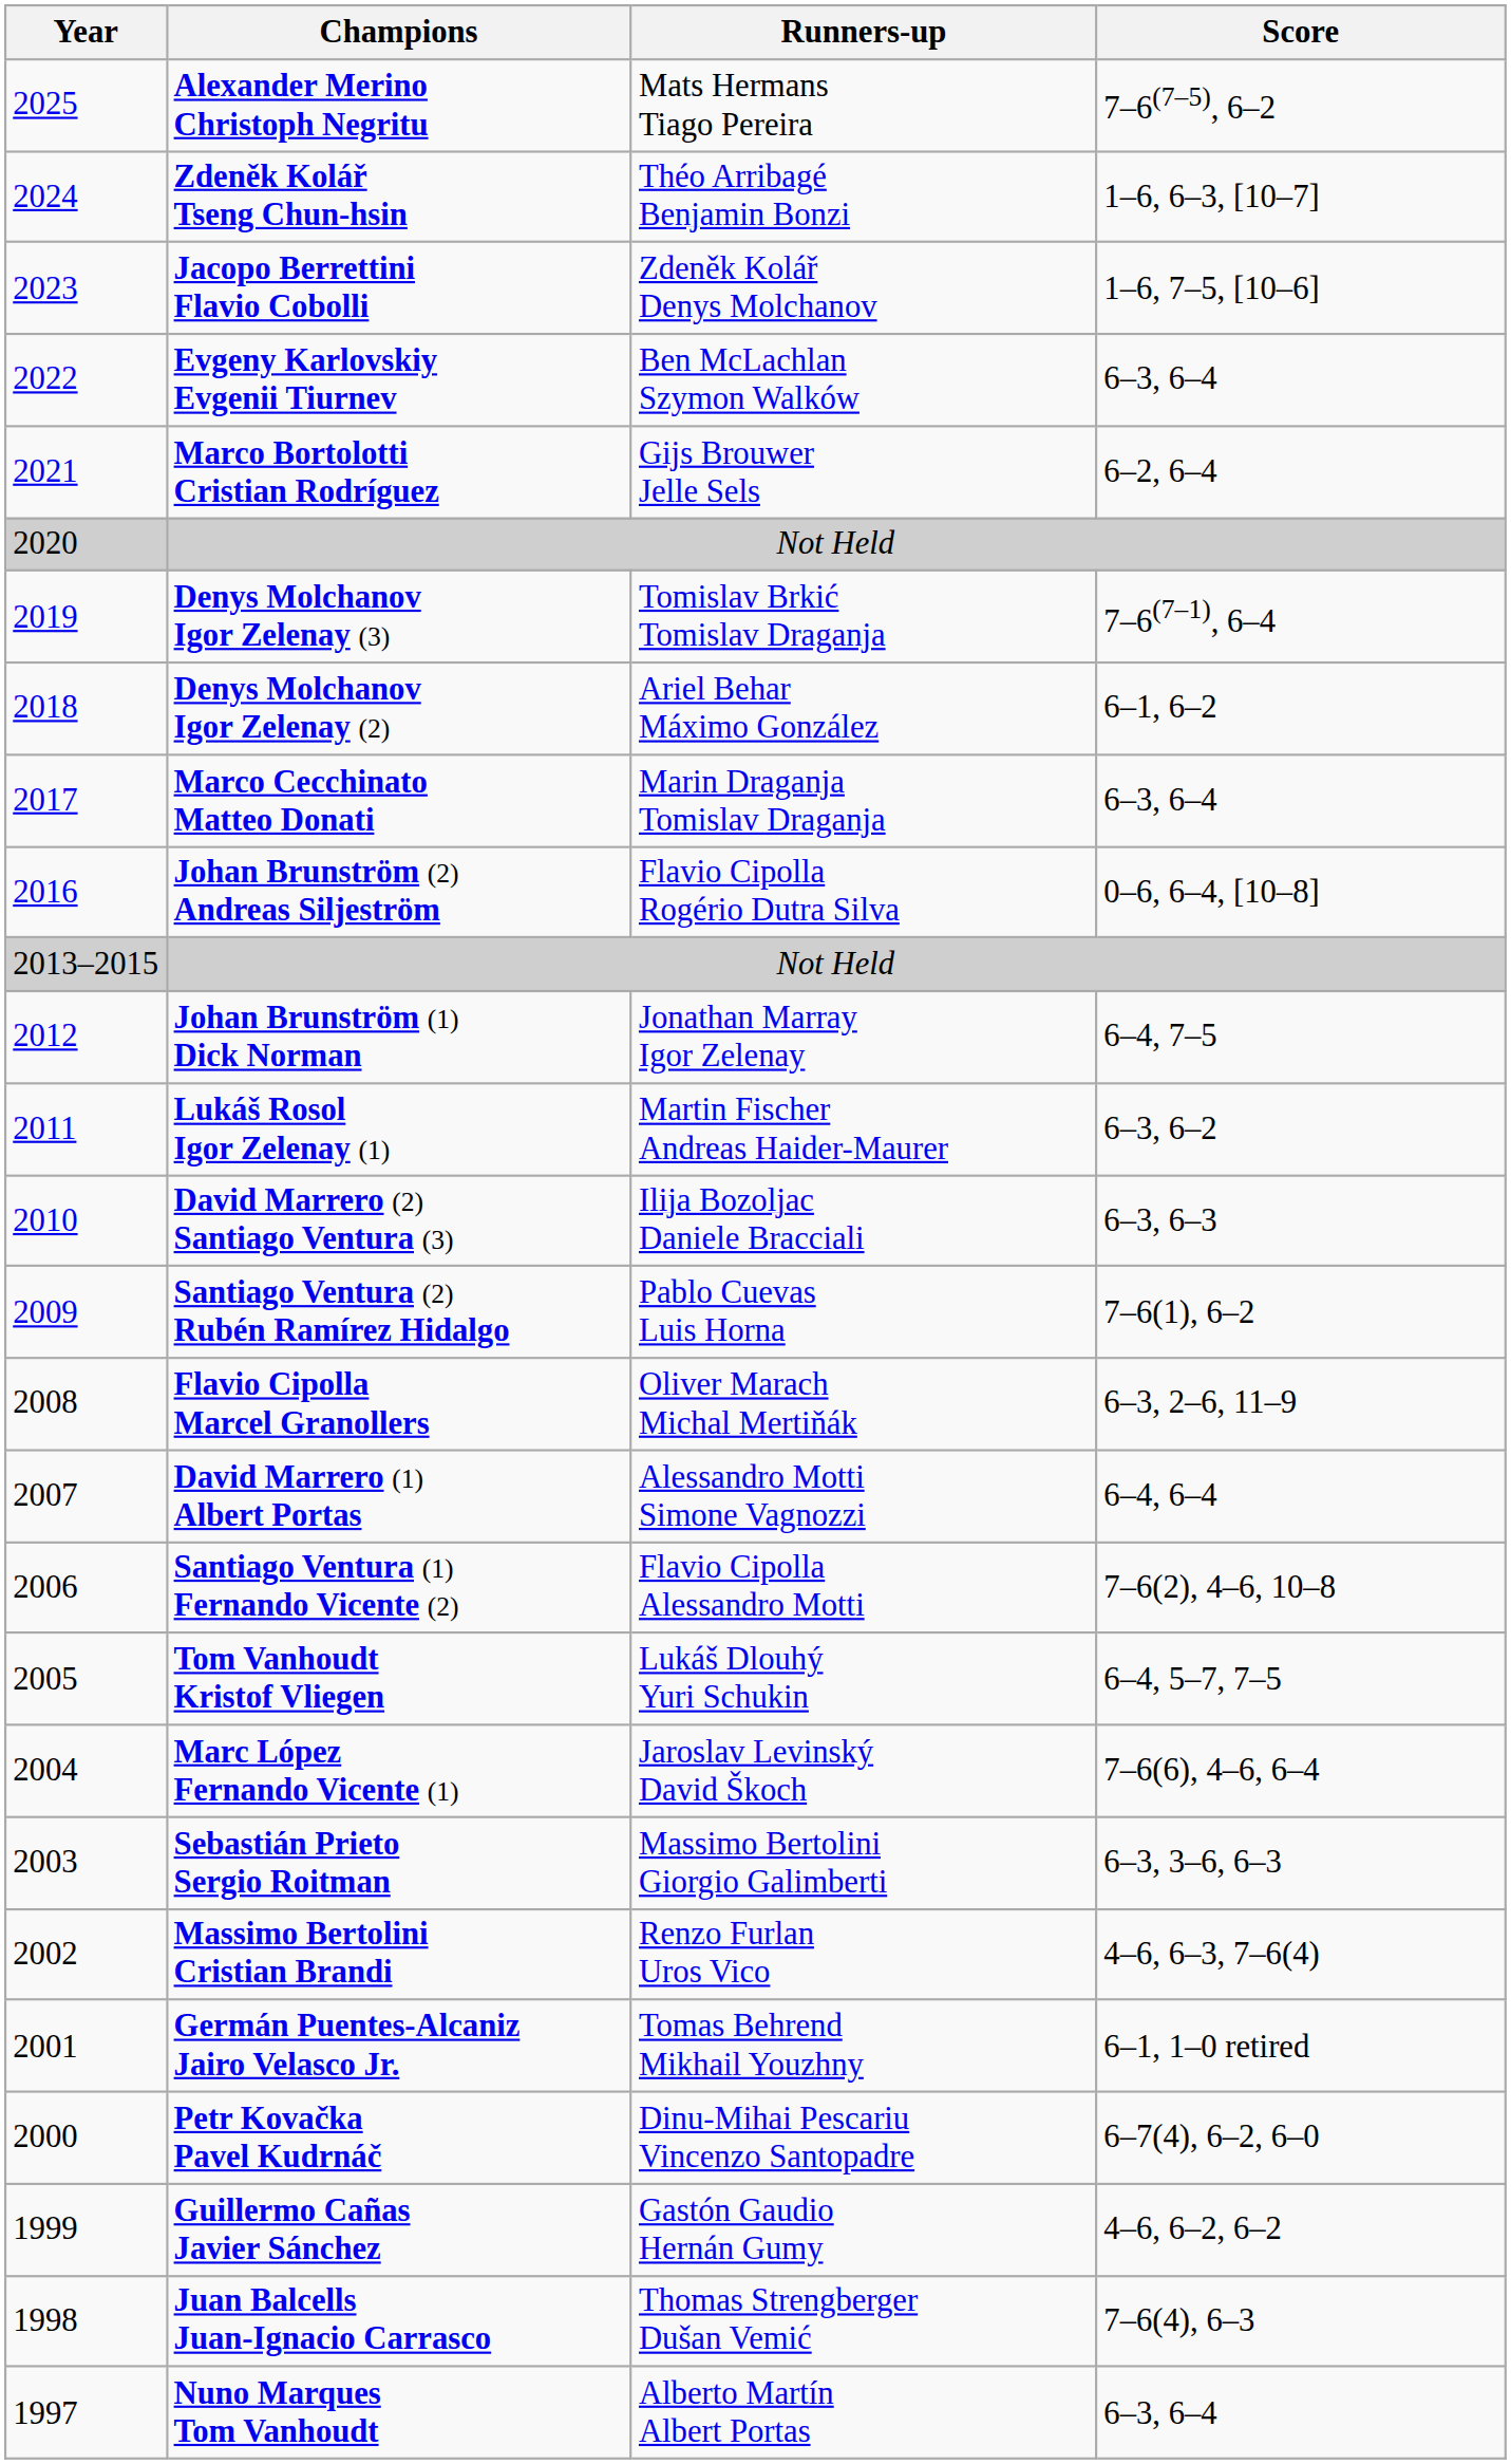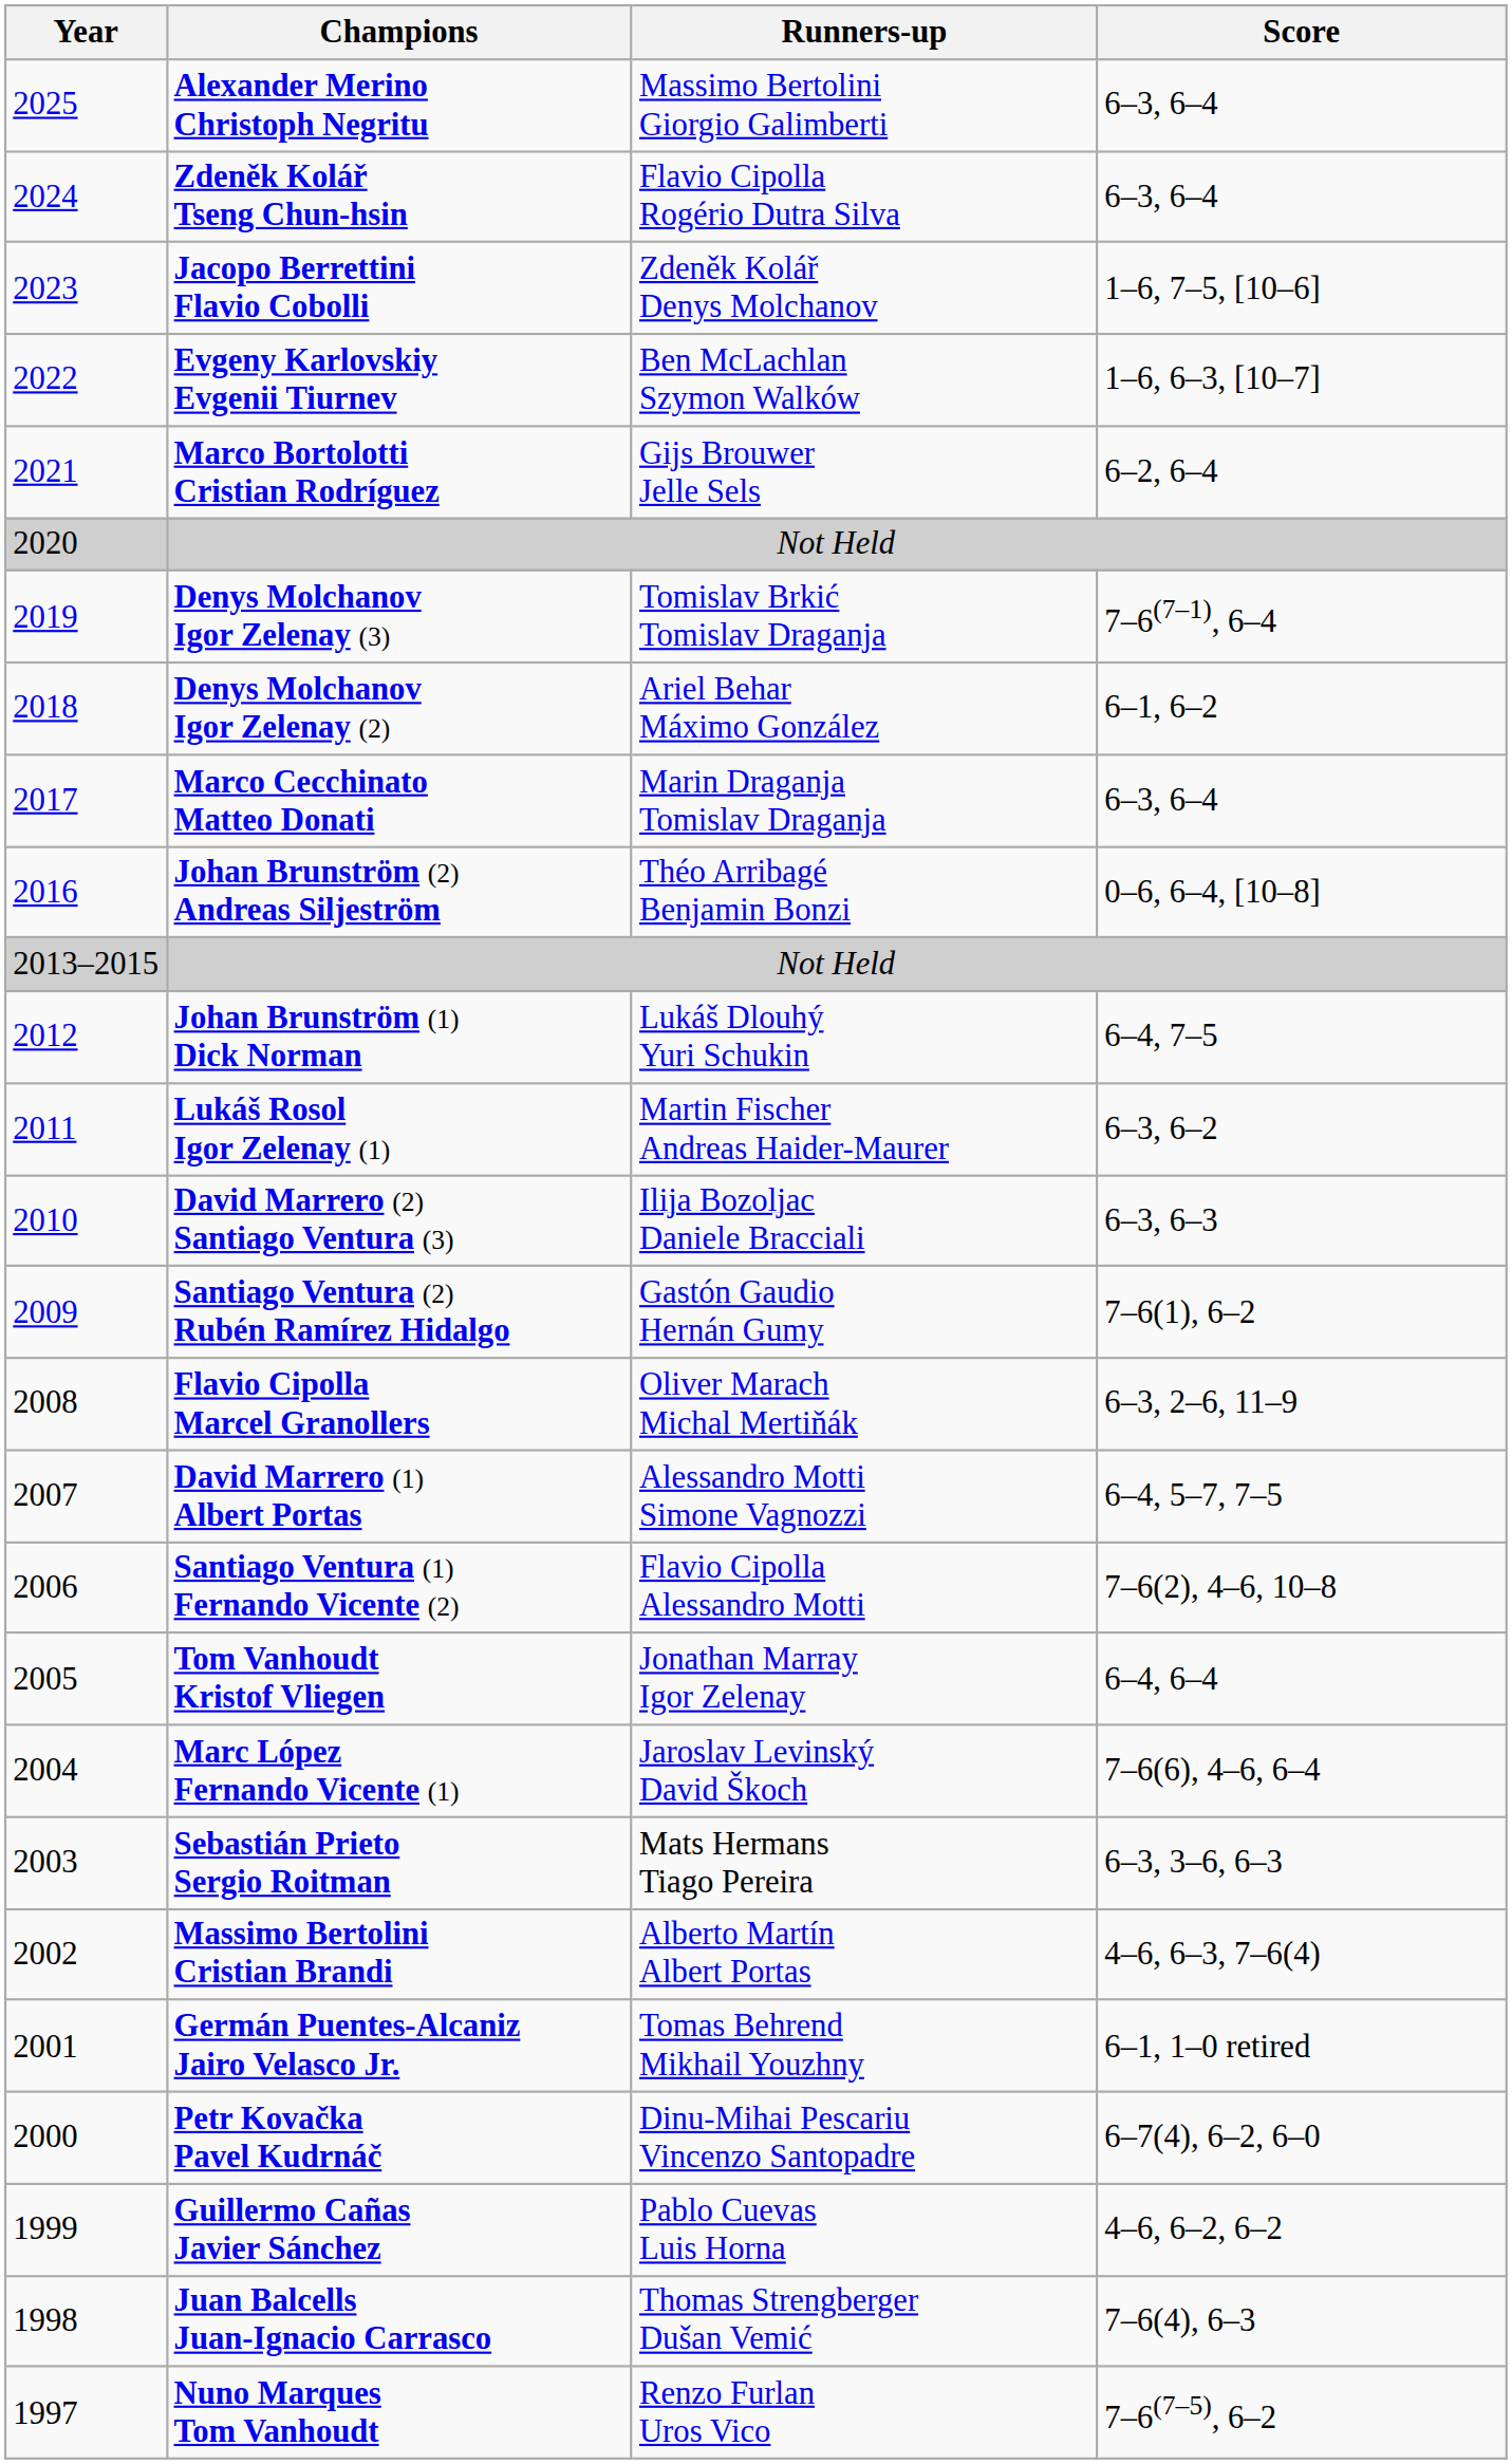Alexander Merino Christoph Negritu | Runners-up: Mats Hermans Tiago Pereira -> Massimo Bertolini Giorgio Galimberti
Alexander Merino Christoph Negritu | Score: 7–6(7–5), 6–2 -> 6–3, 6–4
Zdeněk Kolář Tseng Chun-hsin | Runners-up: Théo Arribagé Benjamin Bonzi -> Flavio Cipolla Rogério Dutra Silva
Zdeněk Kolář Tseng Chun-hsin | Score: 1–6, 6–3, [10–7] -> 6–3, 6–4
Evgeny Karlovskiy Evgenii Tiurnev | Score: 6–3, 6–4 -> 1–6, 6–3, [10–7]
Johan Brunström (2) Andreas Siljeström | Runners-up: Flavio Cipolla Rogério Dutra Silva -> Théo Arribagé Benjamin Bonzi
Johan Brunström (1) Dick Norman | Runners-up: Jonathan Marray Igor Zelenay -> Lukáš Dlouhý Yuri Schukin
Santiago Ventura (2) Rubén Ramírez Hidalgo | Runners-up: Pablo Cuevas Luis Horna -> Gastón Gaudio Hernán Gumy
David Marrero (1) Albert Portas | Score: 6–4, 6–4 -> 6–4, 5–7, 7–5
Tom Vanhoudt Kristof Vliegen | Runners-up: Lukáš Dlouhý Yuri Schukin -> Jonathan Marray Igor Zelenay
Tom Vanhoudt Kristof Vliegen | Score: 6–4, 5–7, 7–5 -> 6–4, 6–4
Sebastián Prieto Sergio Roitman | Runners-up: Massimo Bertolini Giorgio Galimberti -> Mats Hermans Tiago Pereira
Massimo Bertolini Cristian Brandi | Runners-up: Renzo Furlan Uros Vico -> Alberto Martín Albert Portas
Guillermo Cañas Javier Sánchez | Runners-up: Gastón Gaudio Hernán Gumy -> Pablo Cuevas Luis Horna
Nuno Marques Tom Vanhoudt | Runners-up: Alberto Martín Albert Portas -> Renzo Furlan Uros Vico
Nuno Marques Tom Vanhoudt | Score: 6–3, 6–4 -> 7–6(7–5), 6–2
